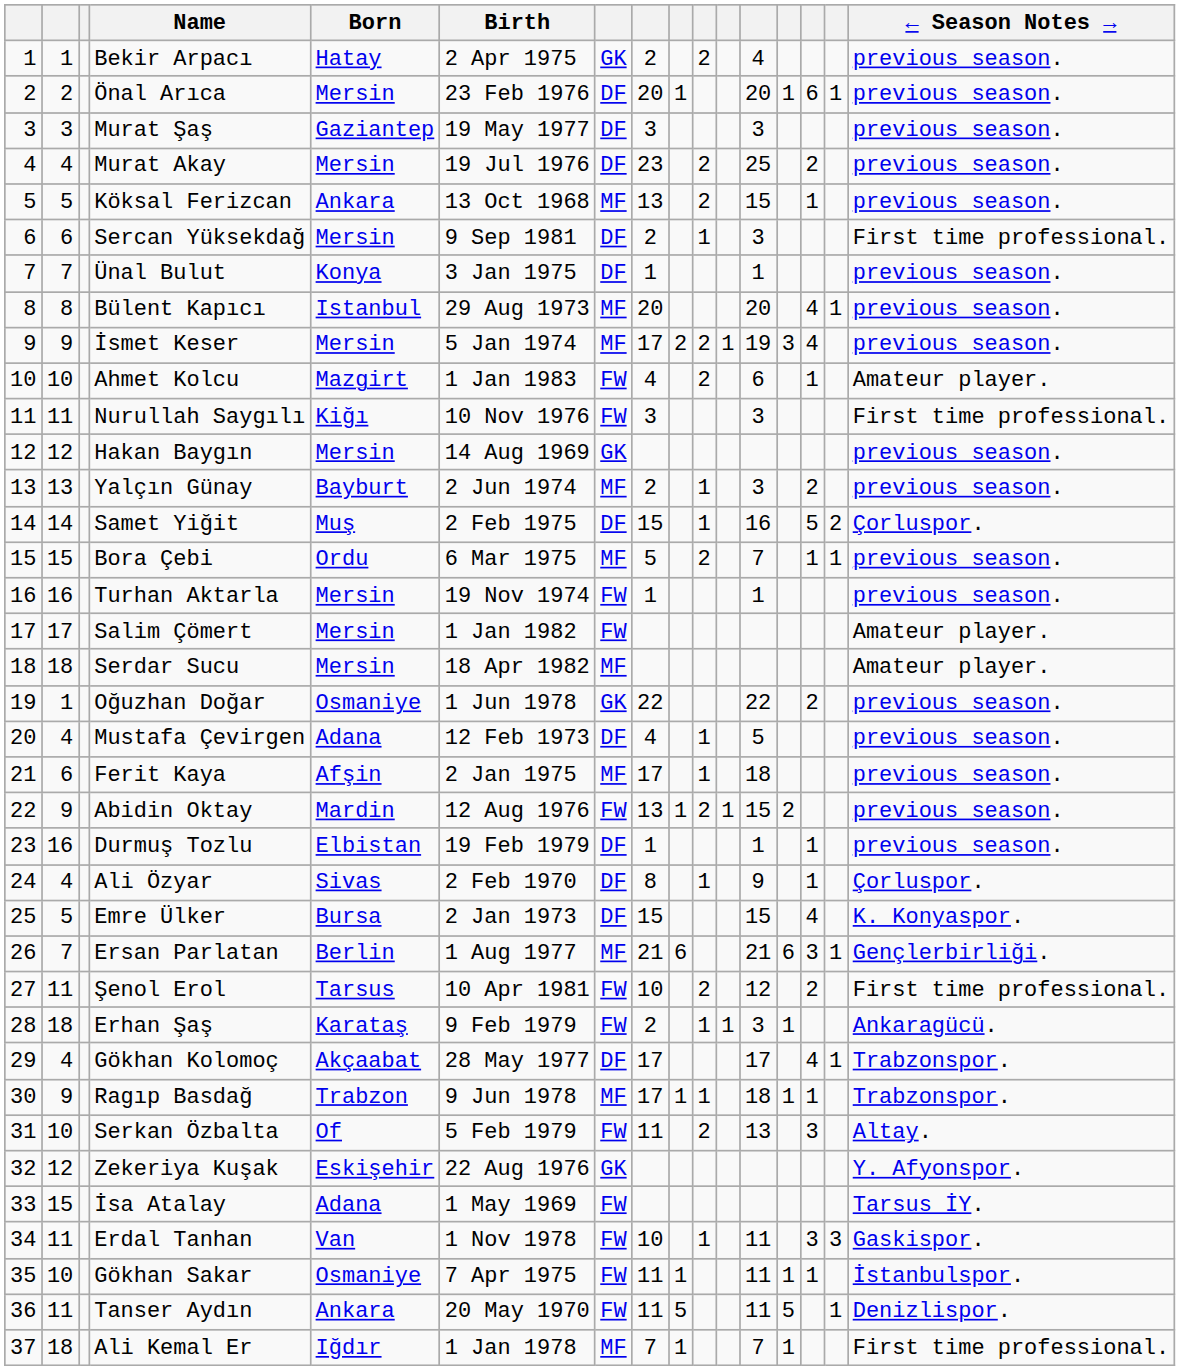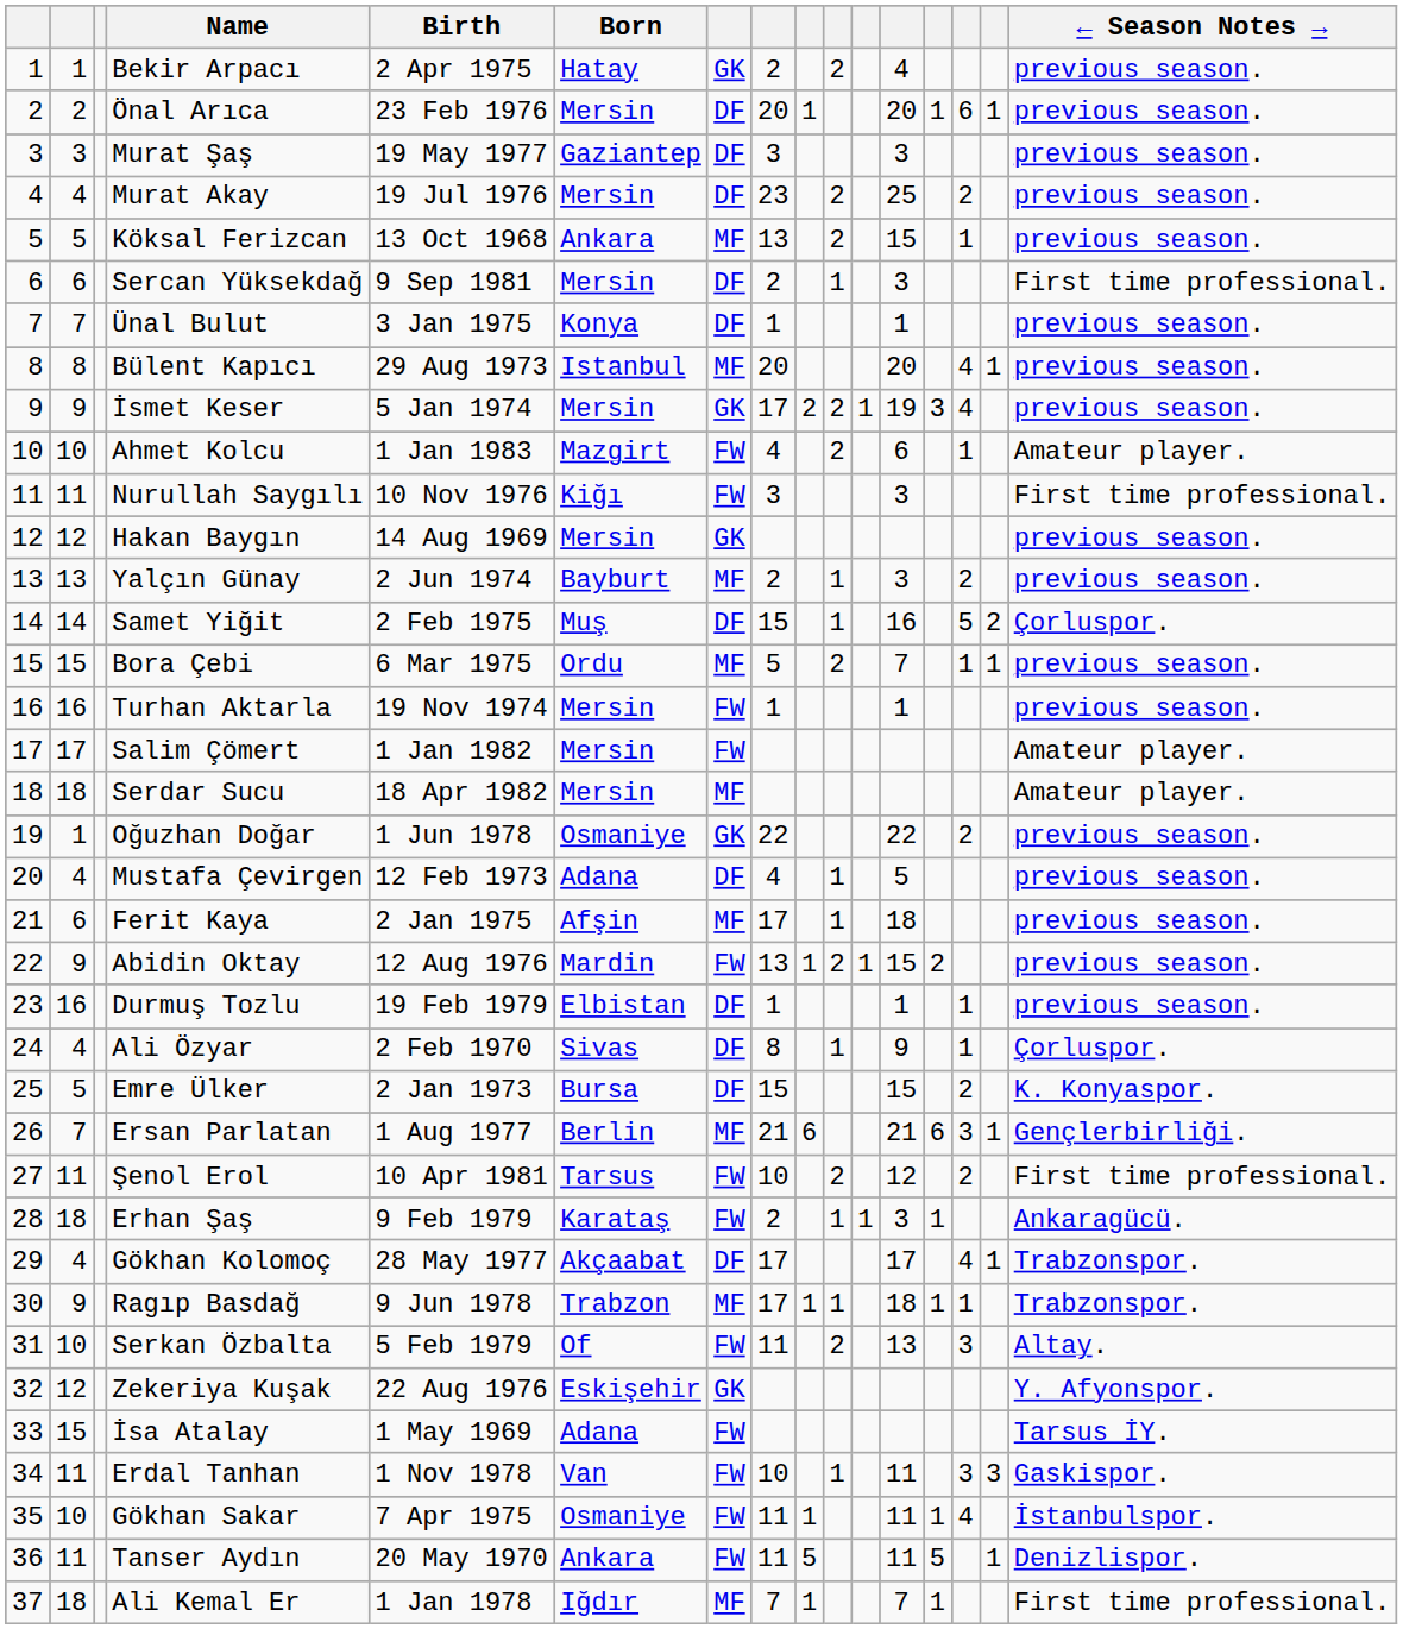columns swapped: Birth <-> Born
İsmet Keser | column 7: MF -> GK
Emre Ülker | column 14: 4 -> 2
Gökhan Sakar | column 14: 1 -> 4
